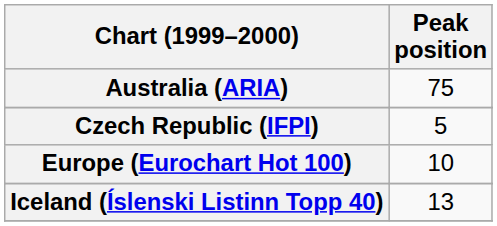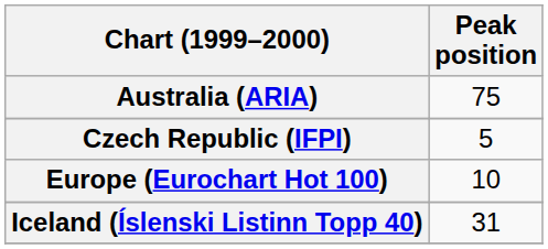Iceland (Íslenski Listinn Topp 40) | Peak position: 13 -> 31
